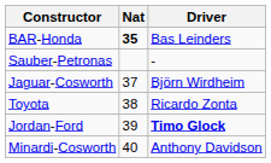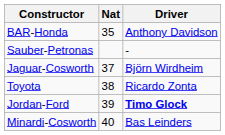BAR-Honda | Nat: bold -> normal
BAR-Honda | Driver: Bas Leinders -> Anthony Davidson
Minardi-Cosworth | Driver: Anthony Davidson -> Bas Leinders
